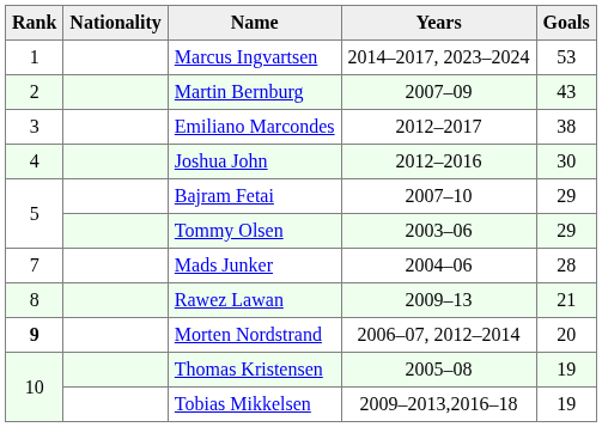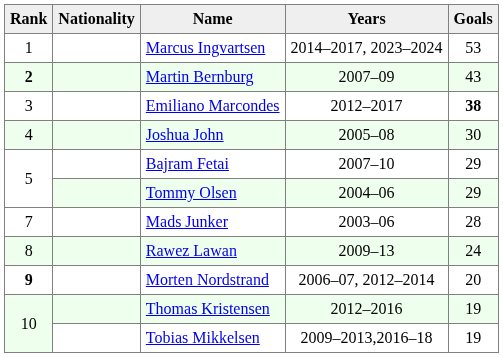Martin Bernburg | Rank: normal -> bold
Emiliano Marcondes | Goals: normal -> bold
Joshua John | Years: 2012–2016 -> 2005–08
Tommy Olsen | Years: 2003–06 -> 2004–06
Mads Junker | Years: 2004–06 -> 2003–06
Rawez Lawan | Goals: 21 -> 24
Thomas Kristensen | Years: 2005–08 -> 2012–2016
